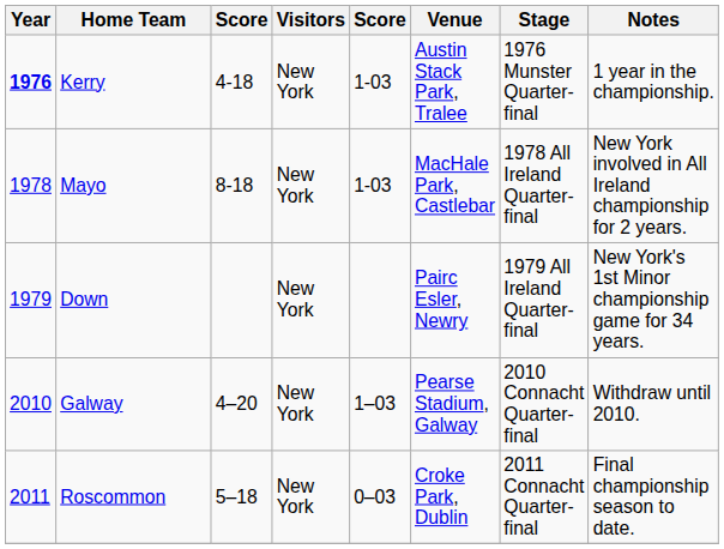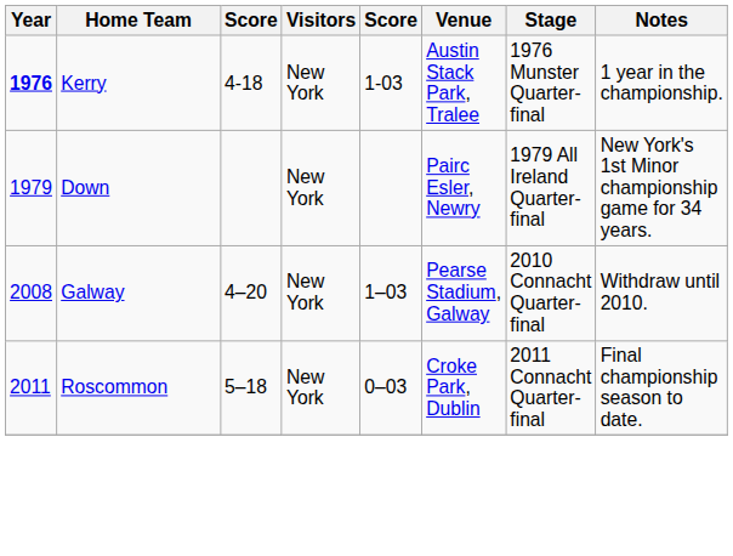- row: 1978 | Mayo | 8-18 | New York | 1-03 | MacHale Park, Castlebar | 1978 All Ireland Quarter-final | New York involved in All Ireland championship for 2 years.
Galway | Year: 2010 -> 2008
